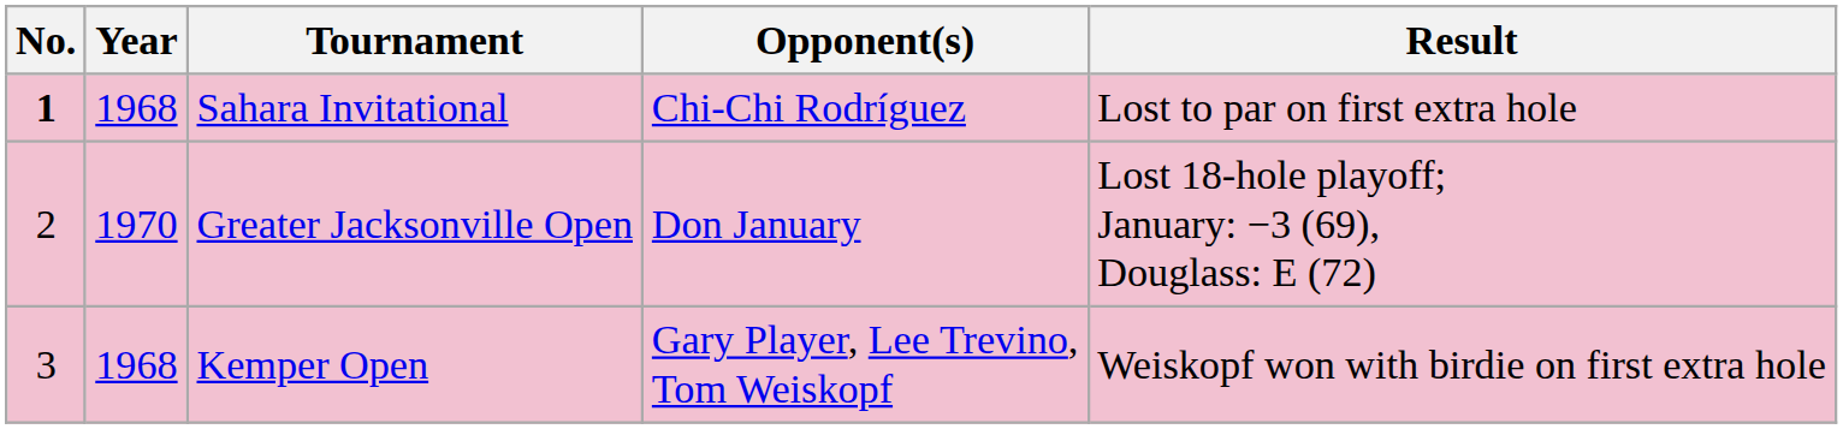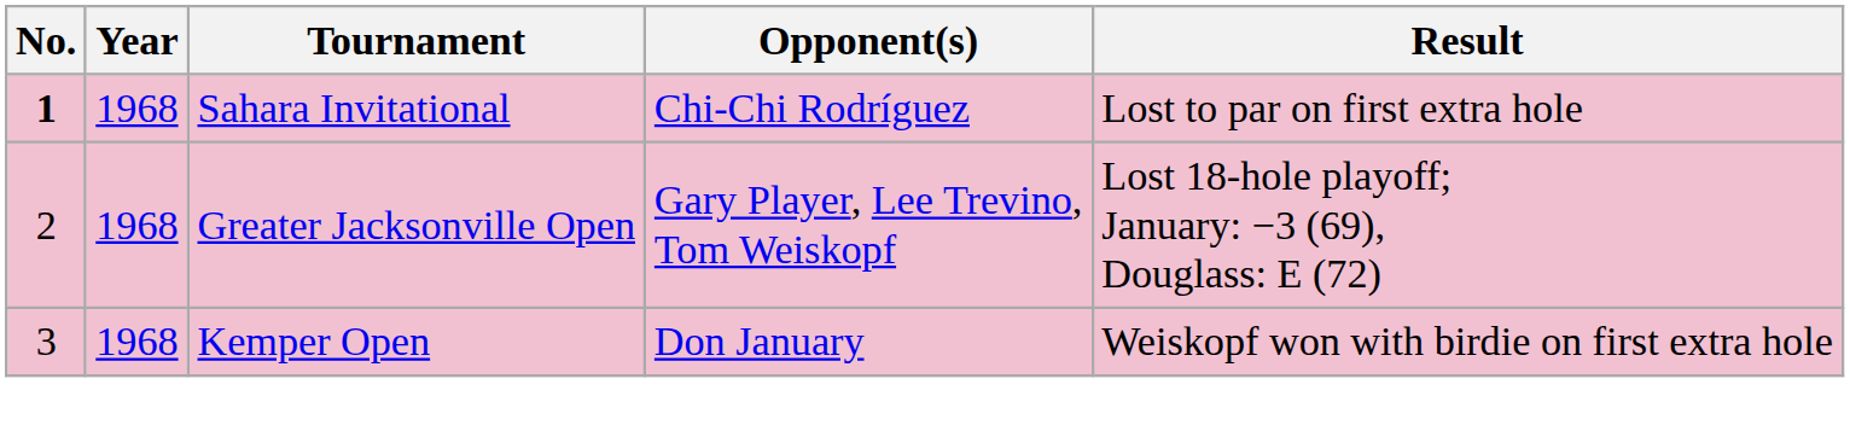Greater Jacksonville Open | Year: 1970 -> 1968
Greater Jacksonville Open | Opponent(s): Don January -> Gary Player, Lee Trevino, Tom Weiskopf
Kemper Open | Opponent(s): Gary Player, Lee Trevino, Tom Weiskopf -> Don January
